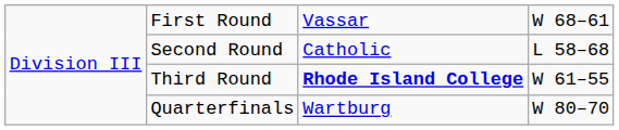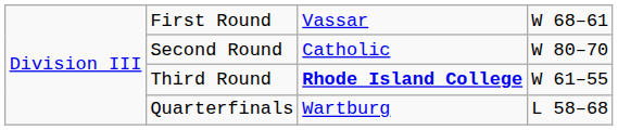Second Round | column 4: L 58–68 -> W 80–70
Quarterfinals | column 4: W 80–70 -> L 58–68
